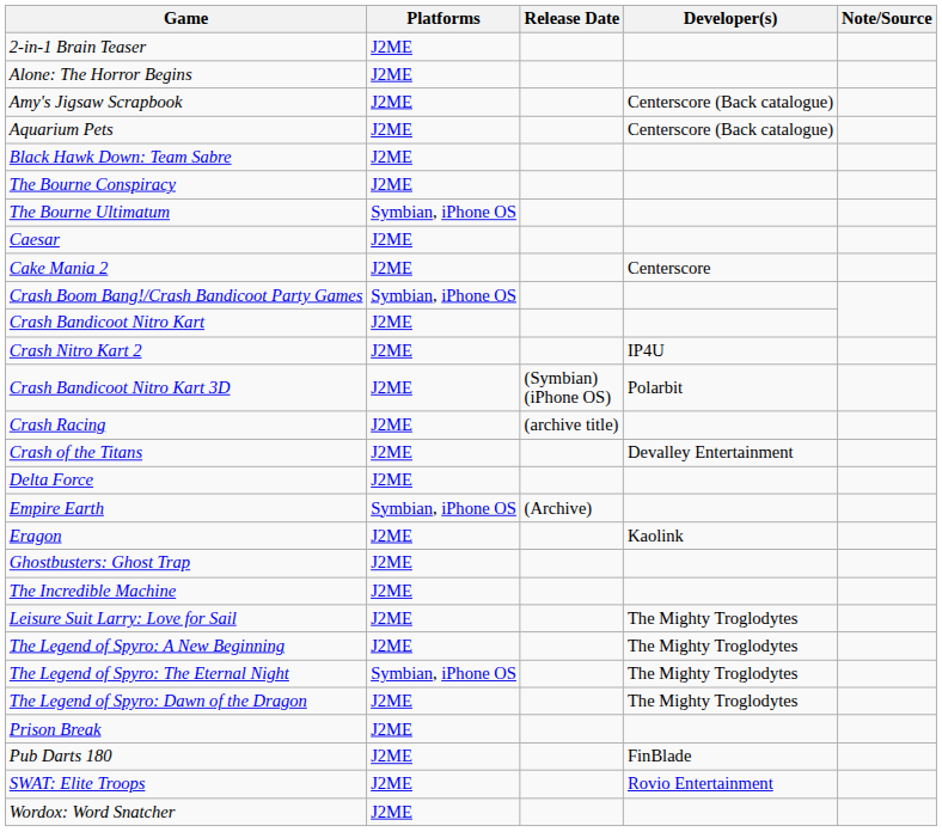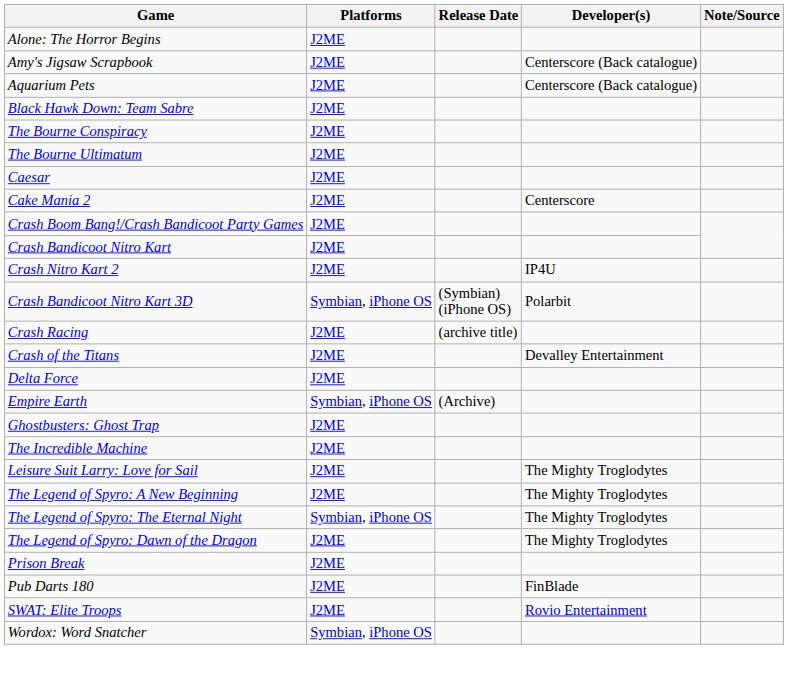- row: 2-in-1 Brain Teaser | J2ME
The Bourne Ultimatum | Platforms: Symbian, iPhone OS -> J2ME
Crash Boom Bang!/Crash Bandicoot Party Games | Platforms: Symbian, iPhone OS -> J2ME
Crash Bandicoot Nitro Kart 3D | Platforms: J2ME -> Symbian, iPhone OS
- row: Eragon | J2ME | Kaolink
Wordox: Word Snatcher | Platforms: J2ME -> Symbian, iPhone OS
